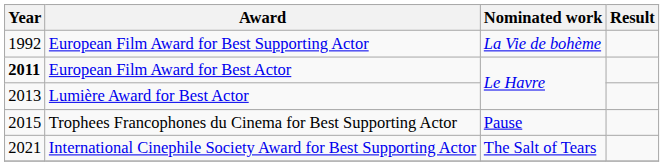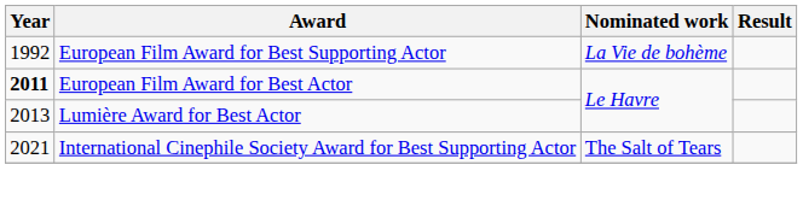- row: 2015 | Trophees Francophones du Cinema for Best Supporting Actor | Pause
